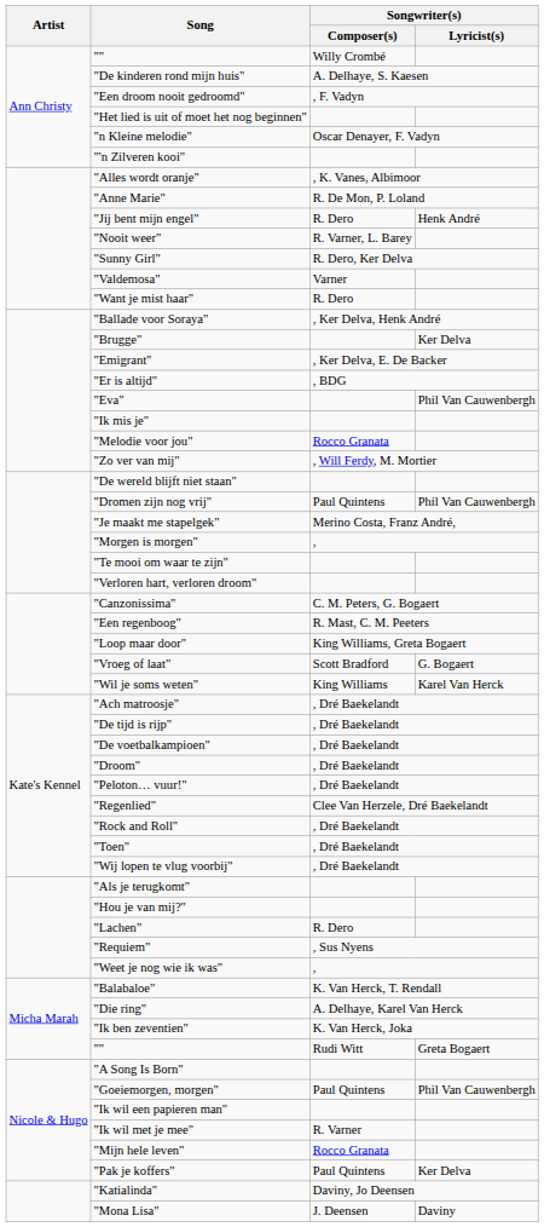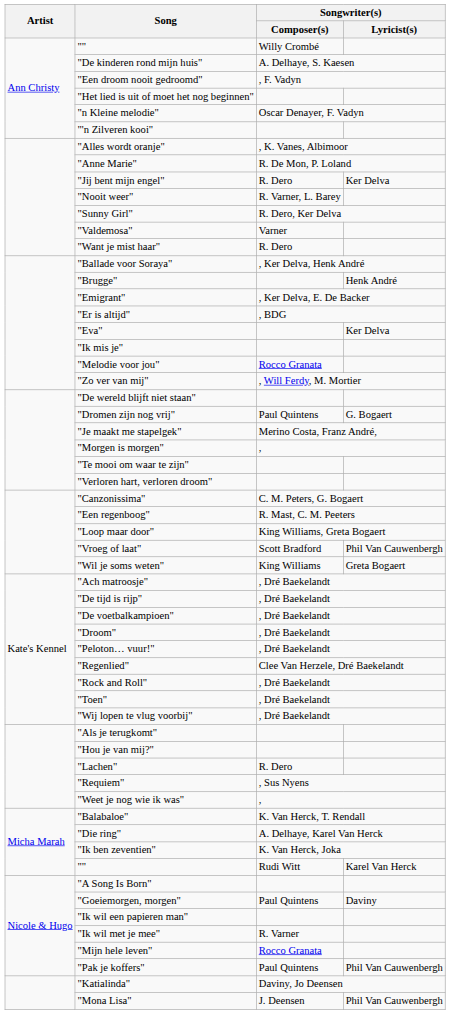"Jij bent mijn engel" | Songwriter(s) / Lyricist(s): Henk André -> Ker Delva
"Brugge" | Songwriter(s) / Lyricist(s): Ker Delva -> Henk André
"Eva" | Songwriter(s) / Lyricist(s): Phil Van Cauwenbergh -> Ker Delva
"Dromen zijn nog vrij" | Songwriter(s) / Lyricist(s): Phil Van Cauwenbergh -> G. Bogaert
"Vroeg of laat" | Songwriter(s) / Lyricist(s): G. Bogaert -> Phil Van Cauwenbergh
"Wil je soms weten" | Songwriter(s) / Lyricist(s): Karel Van Herck -> Greta Bogaert
"" / Rudi Witt | Songwriter(s) / Lyricist(s): Greta Bogaert -> Karel Van Herck
"Goeiemorgen, morgen" | Songwriter(s) / Lyricist(s): Phil Van Cauwenbergh -> Daviny
"Pak je koffers" | Songwriter(s) / Lyricist(s): Ker Delva -> Phil Van Cauwenbergh
"Mona Lisa" | Songwriter(s) / Lyricist(s): Daviny -> Phil Van Cauwenbergh
